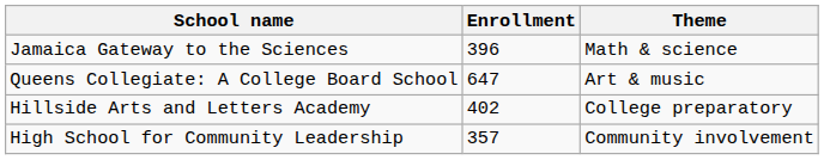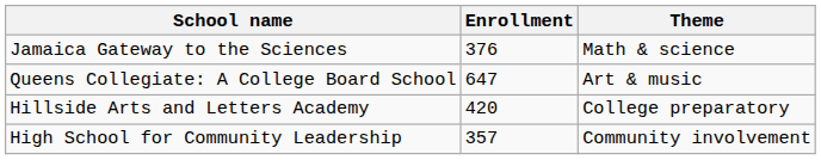Jamaica Gateway to the Sciences | Enrollment: 396 -> 376
Hillside Arts and Letters Academy | Enrollment: 402 -> 420
